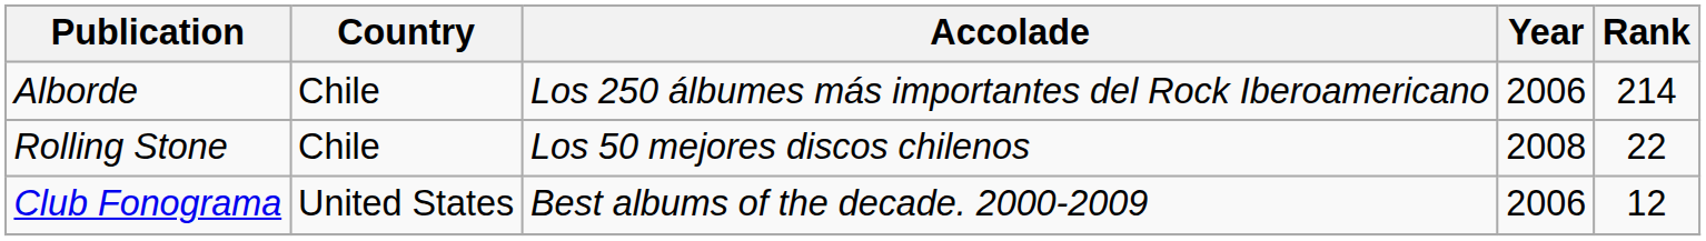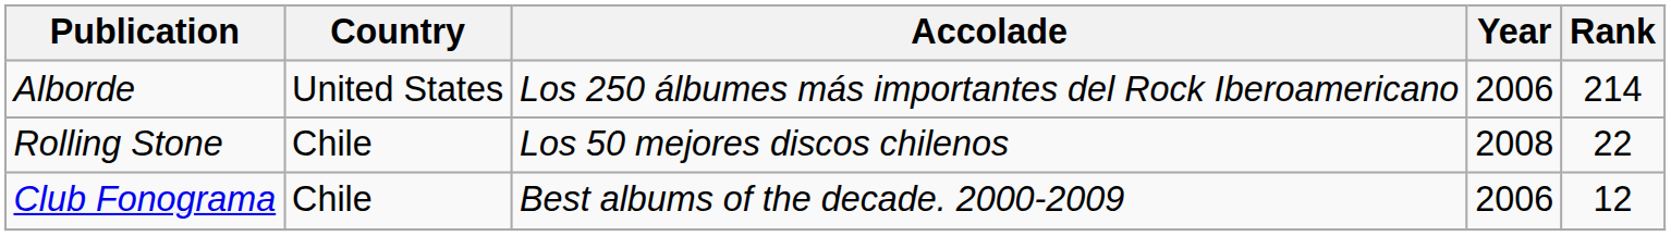Alborde | Country: Chile -> United States
Club Fonograma | Country: United States -> Chile
